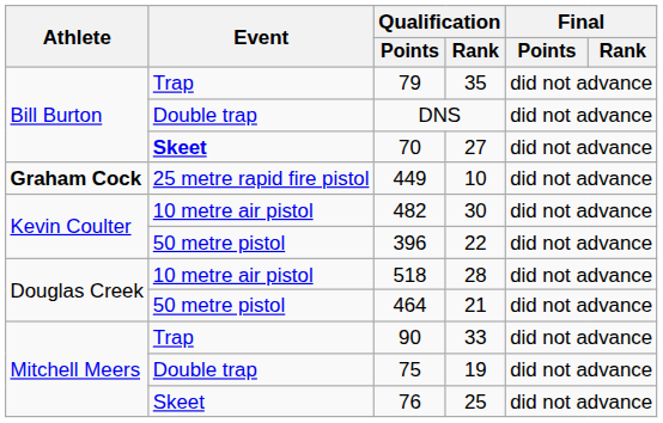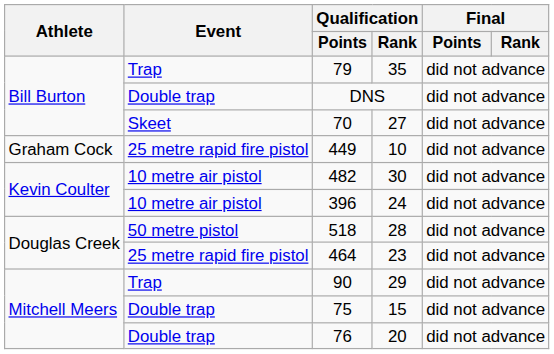70 | Event: bold -> normal
449 | Athlete: bold -> normal
396 | Event: 50 metre pistol -> 10 metre air pistol
396 | Qualification / Rank: 22 -> 24
518 | Event: 10 metre air pistol -> 50 metre pistol
464 | Event: 50 metre pistol -> 25 metre rapid fire pistol
464 | Qualification / Rank: 21 -> 23
90 | Qualification / Rank: 33 -> 29
75 | Qualification / Rank: 19 -> 15
76 | Event: Skeet -> Double trap
76 | Qualification / Rank: 25 -> 20
